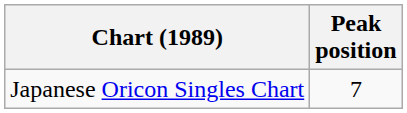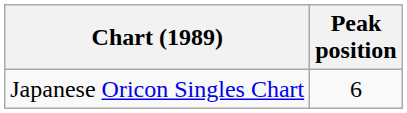Japanese Oricon Singles Chart | Peak position: 7 -> 6
